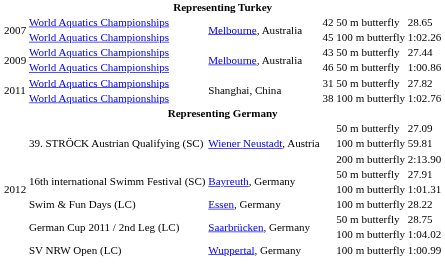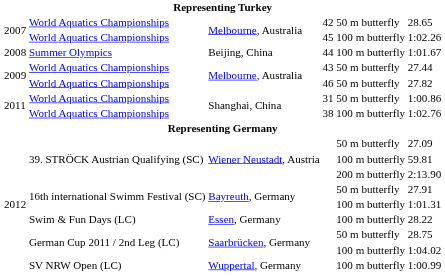+ row: 2008 | Summer Olympics | Beijing, China | 44 | 100 m butterfly | 1:01.67
Melbourne, Australia / 46 | column 6: 1:00.86 -> 27.82
Shanghai, China / 31 | column 6: 27.82 -> 1:00.86
